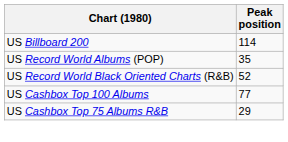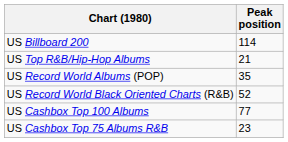+ row: US Top R&B/Hip-Hop Albums | 21
US Cashbox Top 75 Albums R&B | Peak position: 29 -> 23
